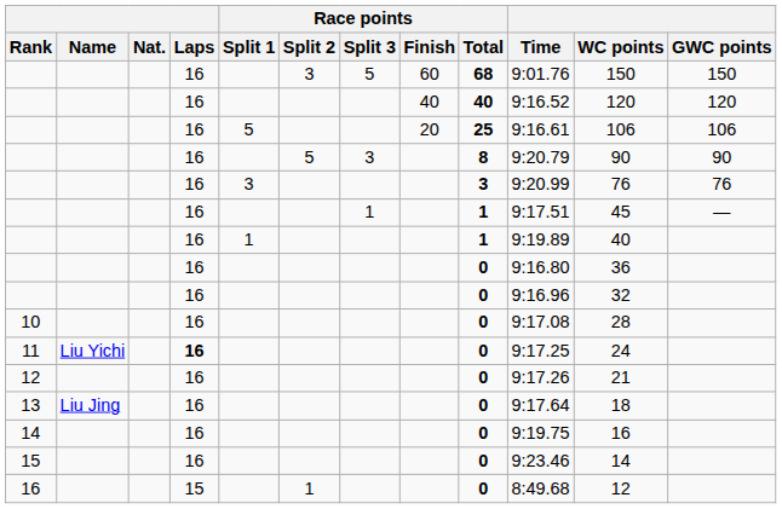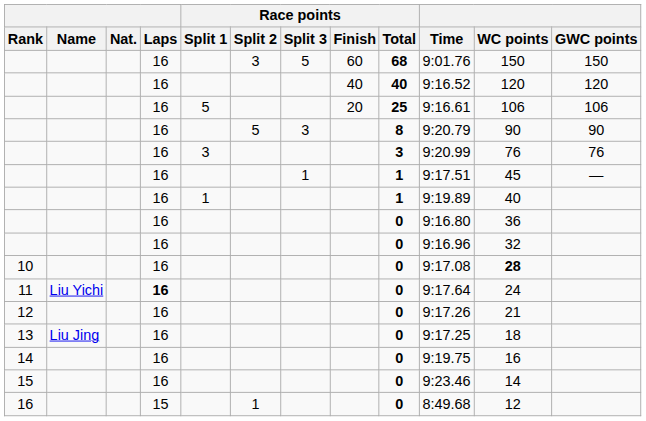10 | WC points: normal -> bold
11 | Time: 9:17.25 -> 9:17.64
13 | Time: 9:17.64 -> 9:17.25
